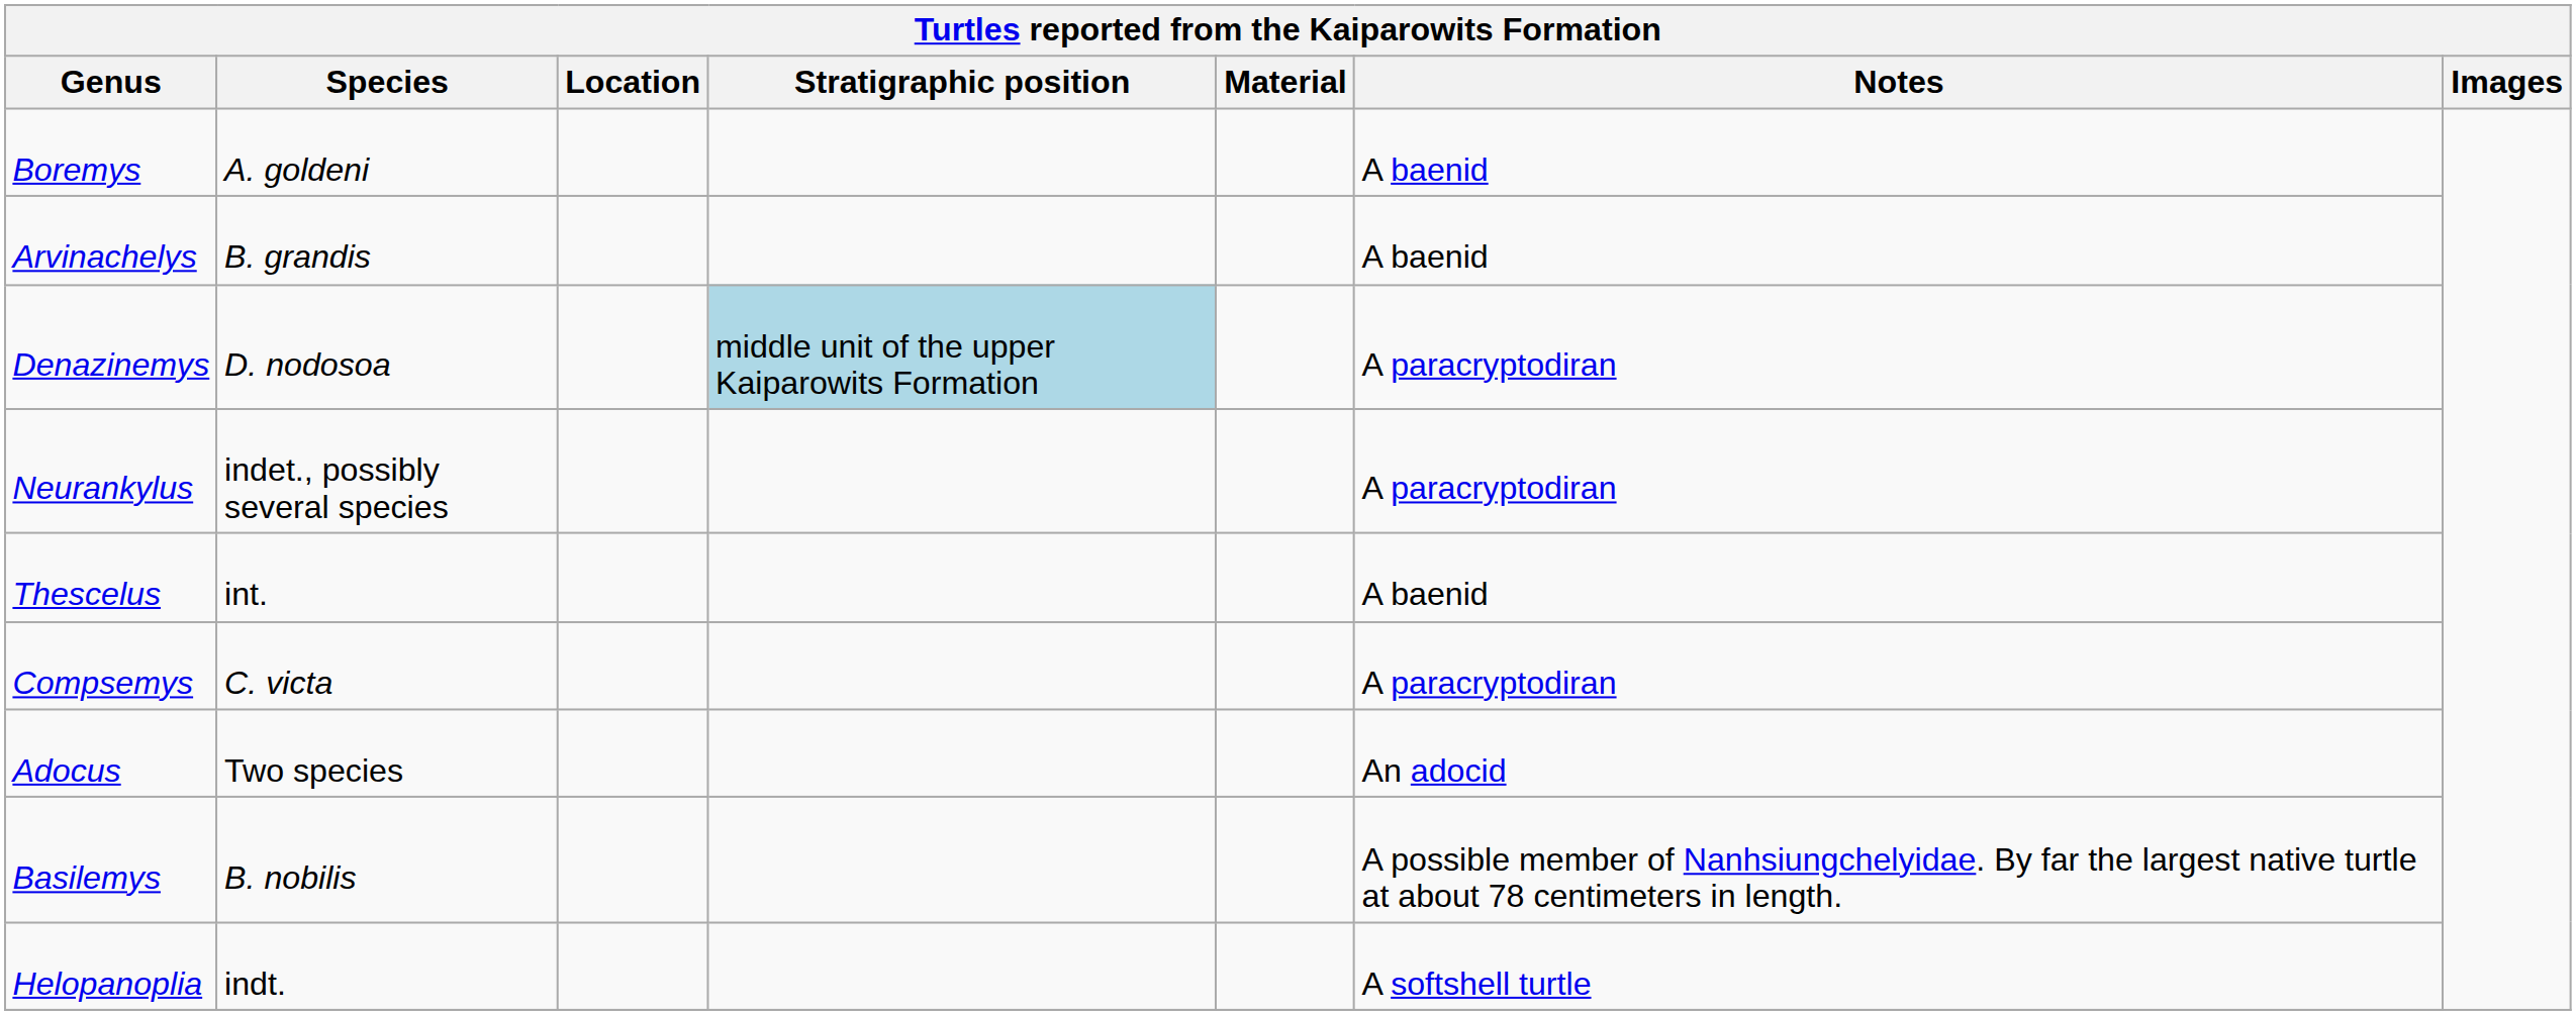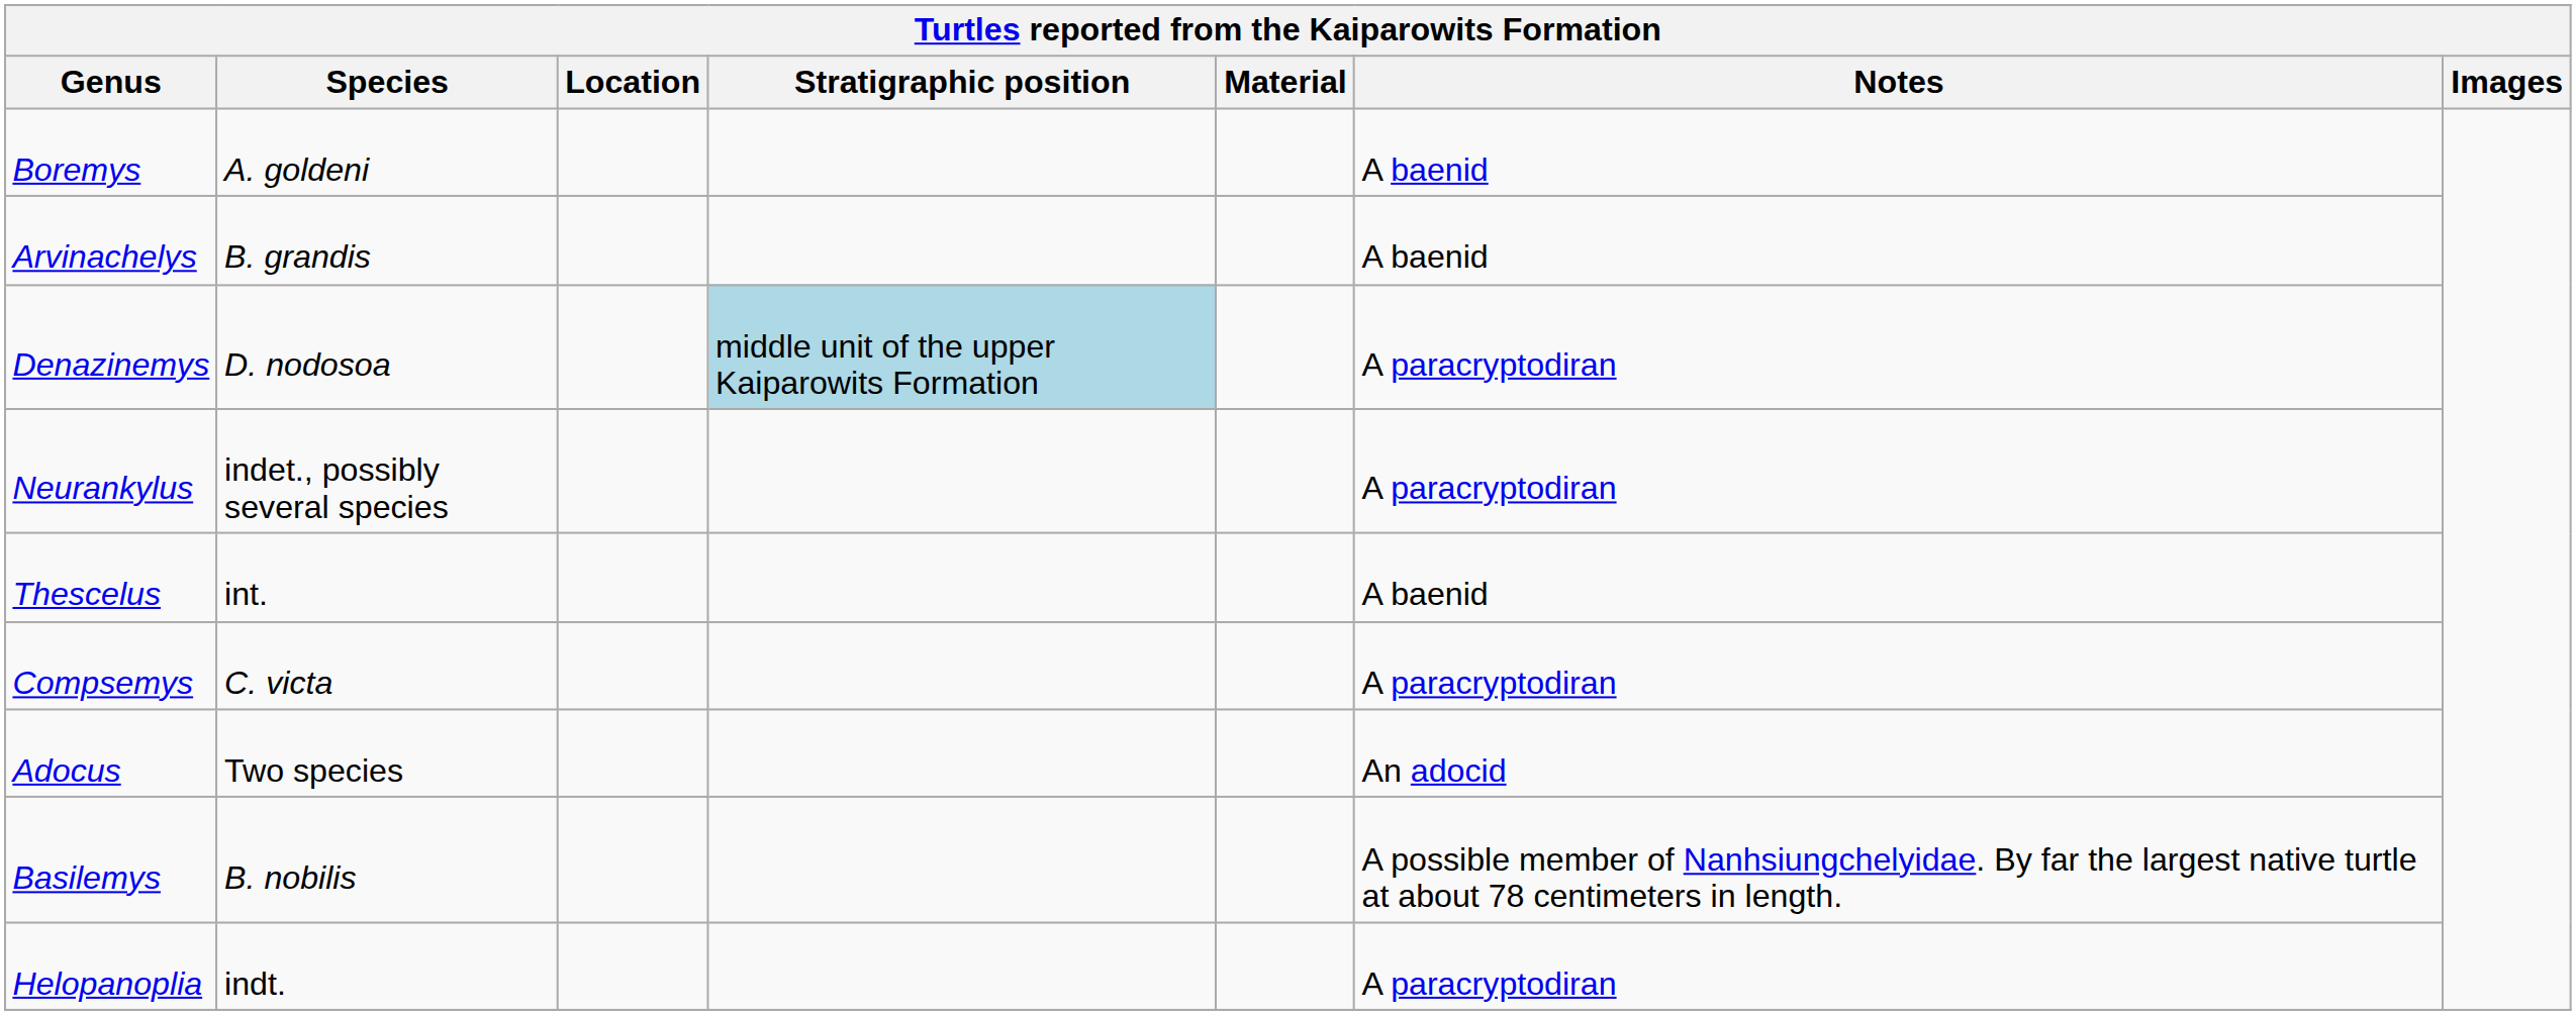Helopanoplia | Notes: A softshell turtle -> A paracryptodiran
